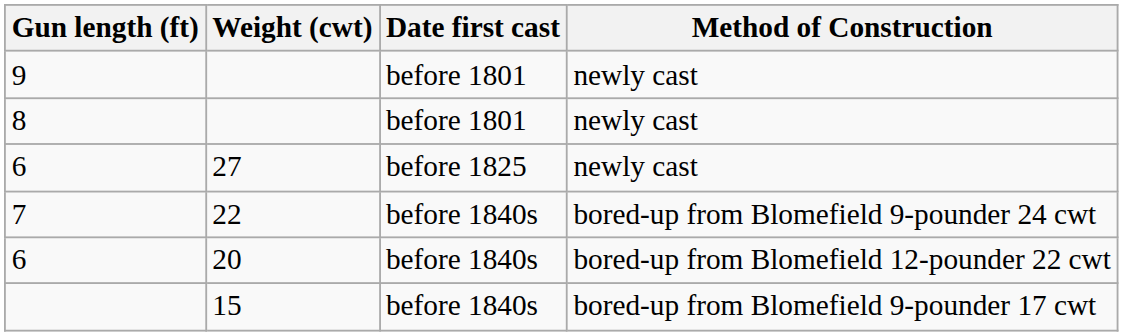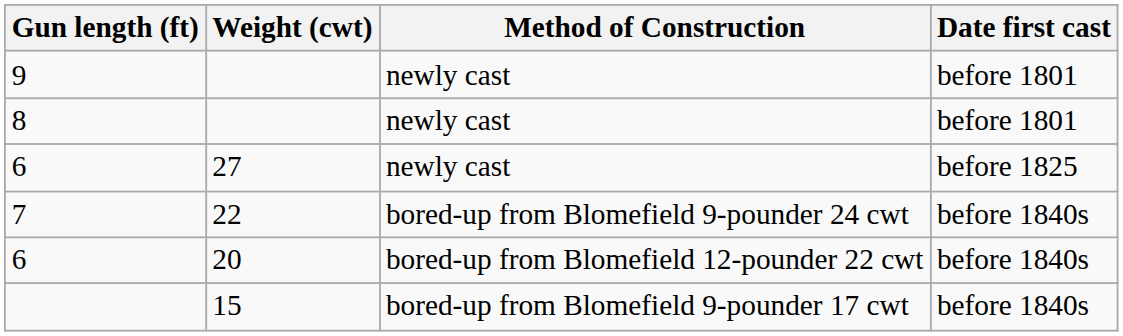columns swapped: Date first cast <-> Method of Construction
